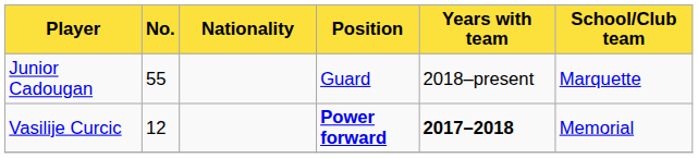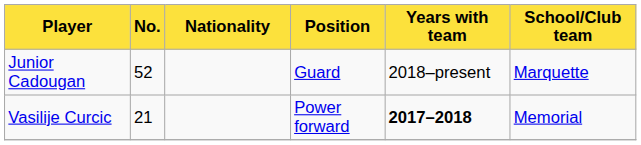Junior Cadougan | No.: 55 -> 52
Vasilije Curcic | No.: 12 -> 21
Vasilije Curcic | Position: bold -> normal
